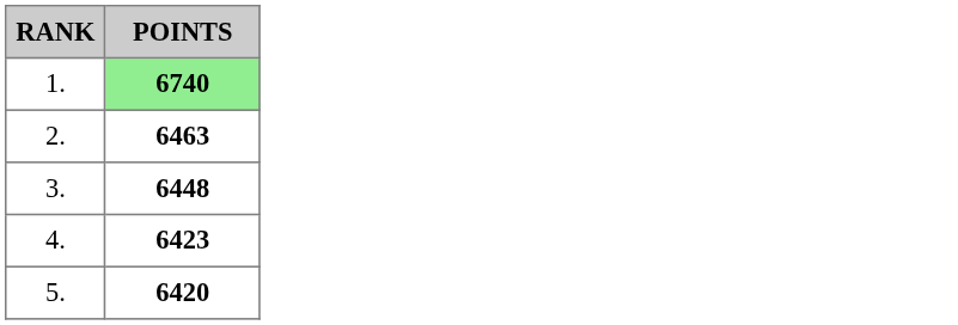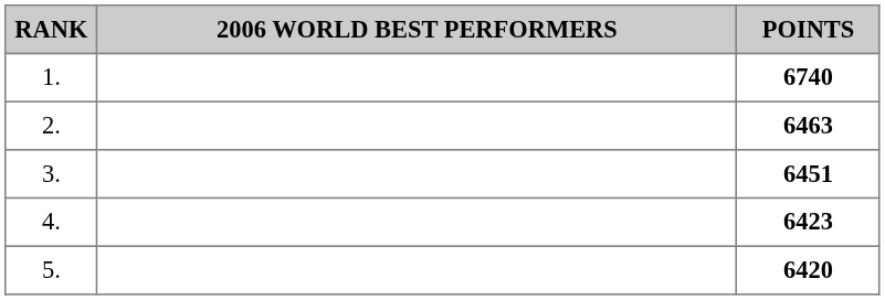+ column: 2006 WORLD BEST PERFORMERS
1. | POINTS: lightgreen background -> no background
3. | POINTS: 6448 -> 6451
